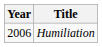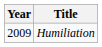Humiliation | Year: 2006 -> 2009
